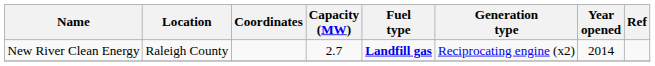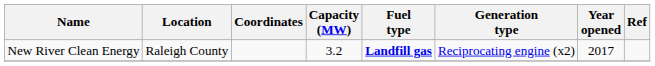New River Clean Energy | Capacity (MW): 2.7 -> 3.2
New River Clean Energy | Year opened: 2014 -> 2017
